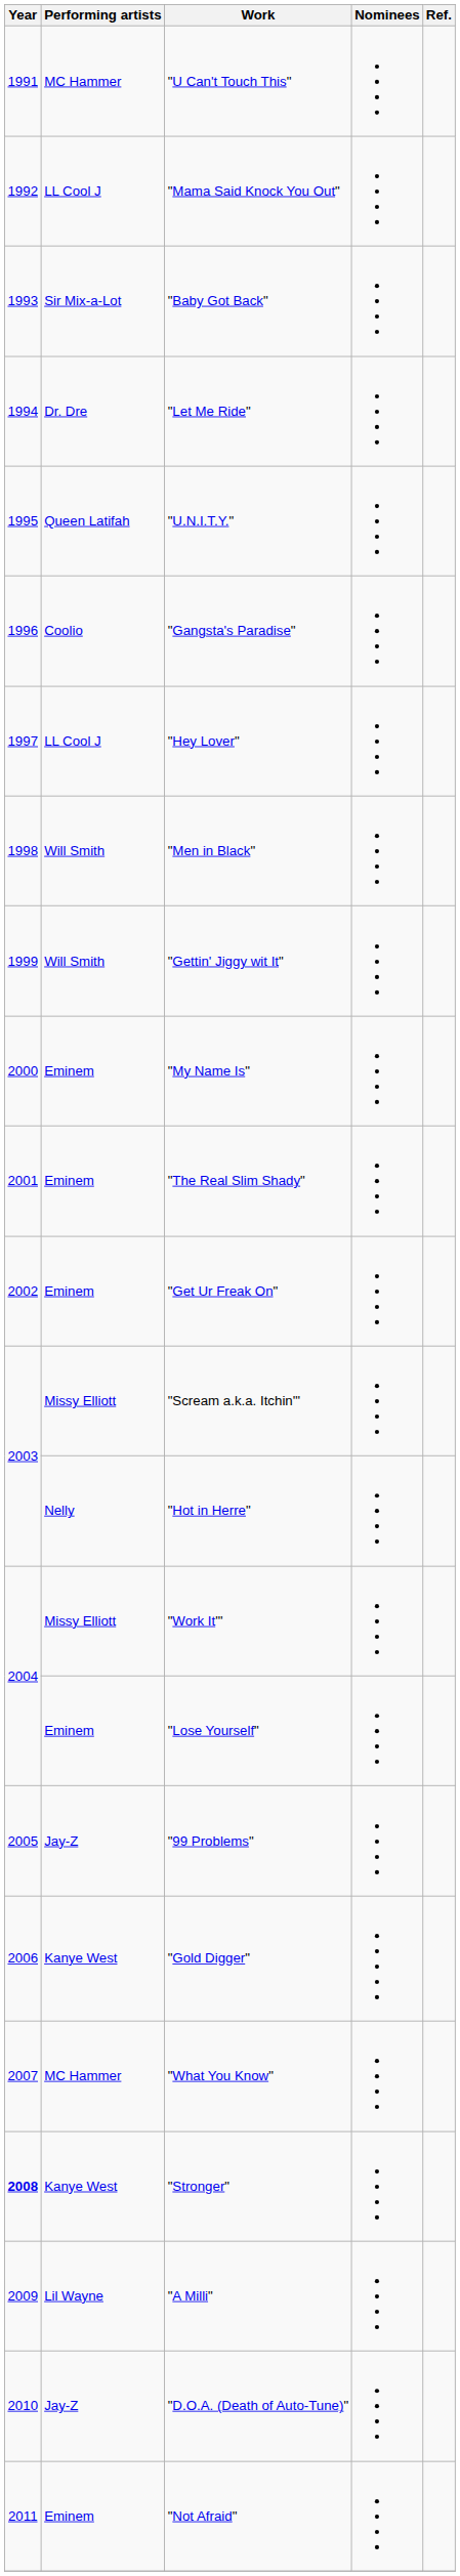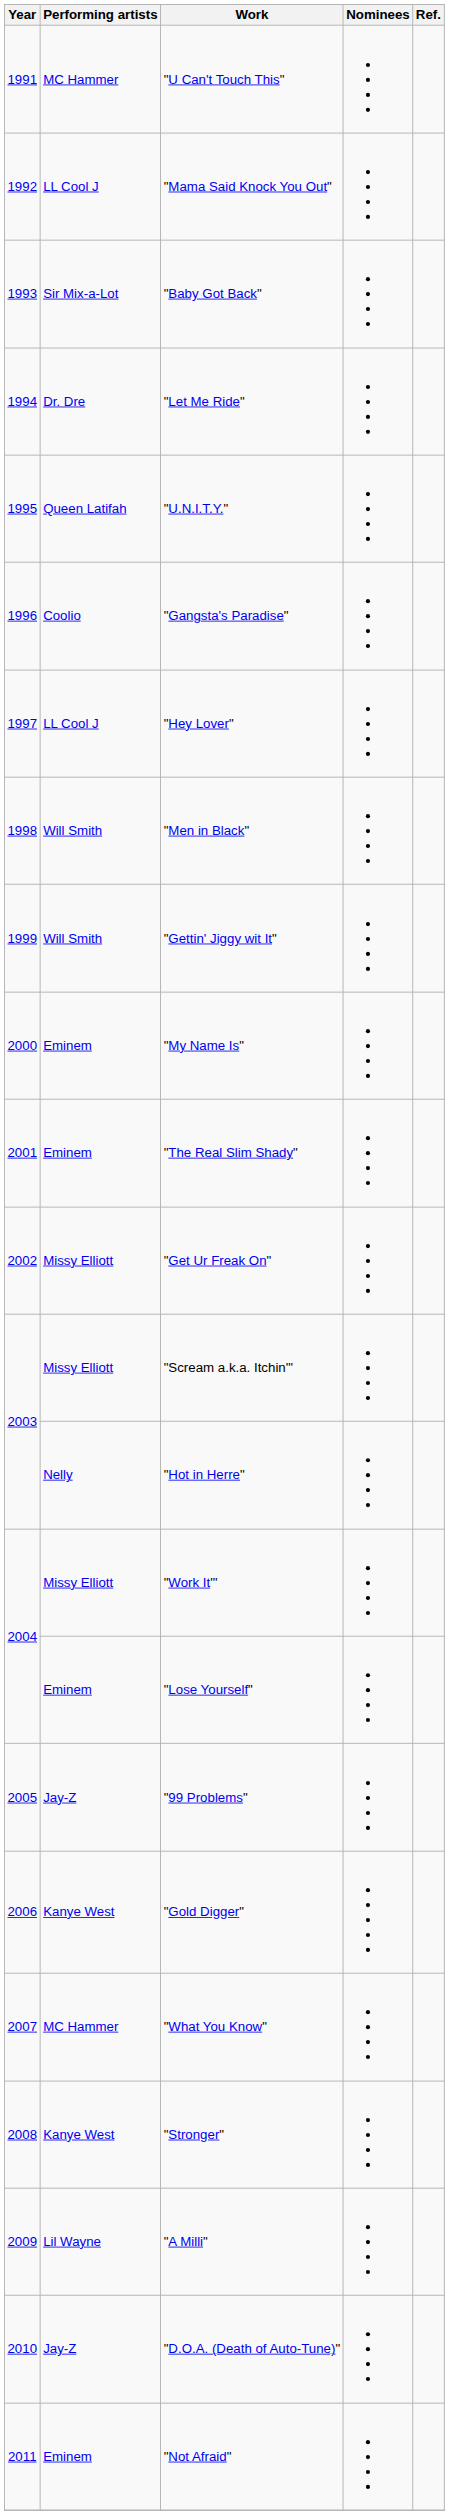"Get Ur Freak On" | Performing artists: Eminem -> Missy Elliott
"Stronger" | Year: bold -> normal
